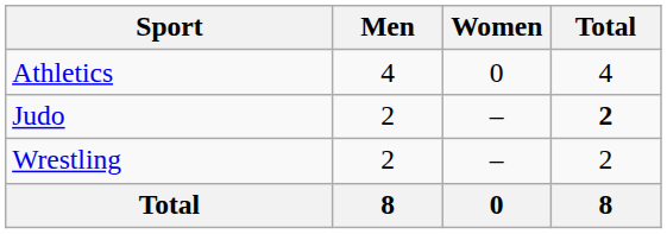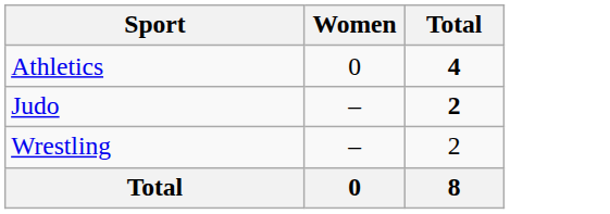- column: Men | 4 | 2 | 2 | 8
Athletics | Total: normal -> bold
